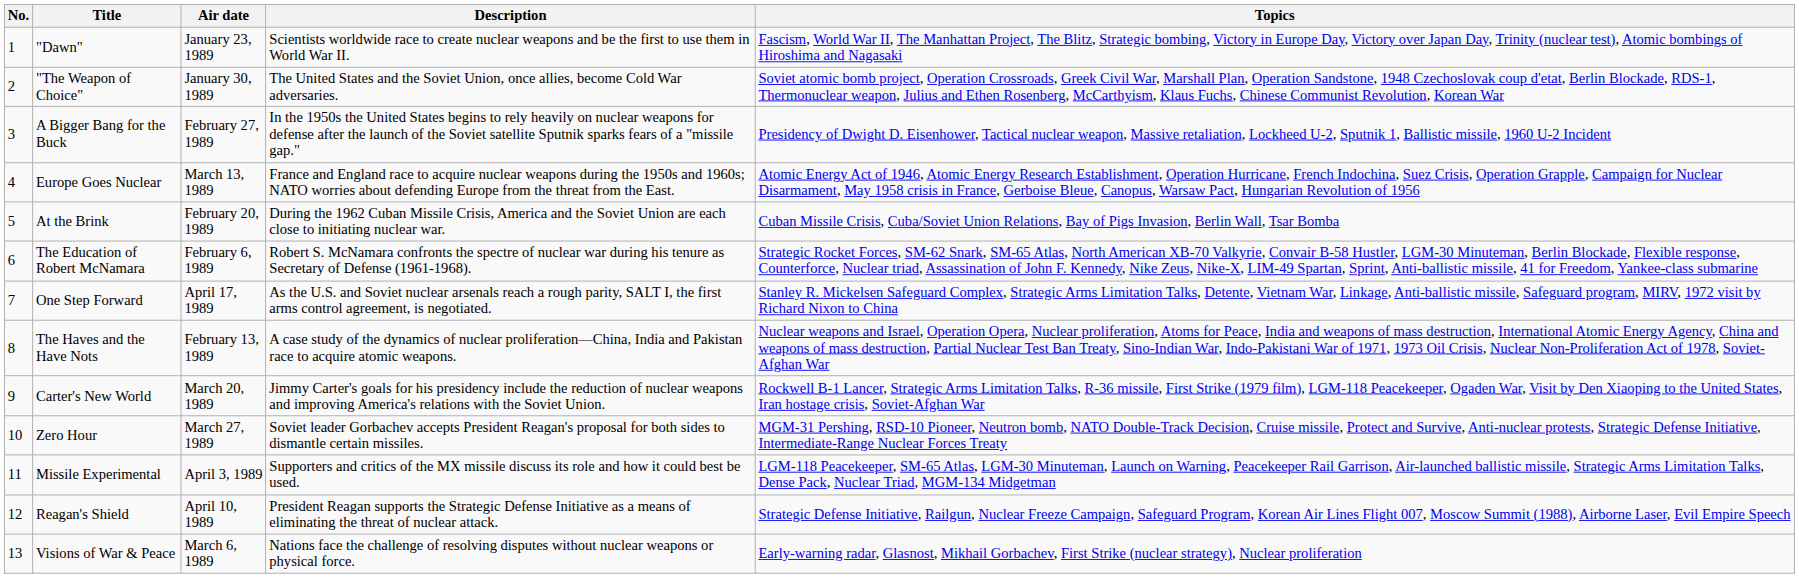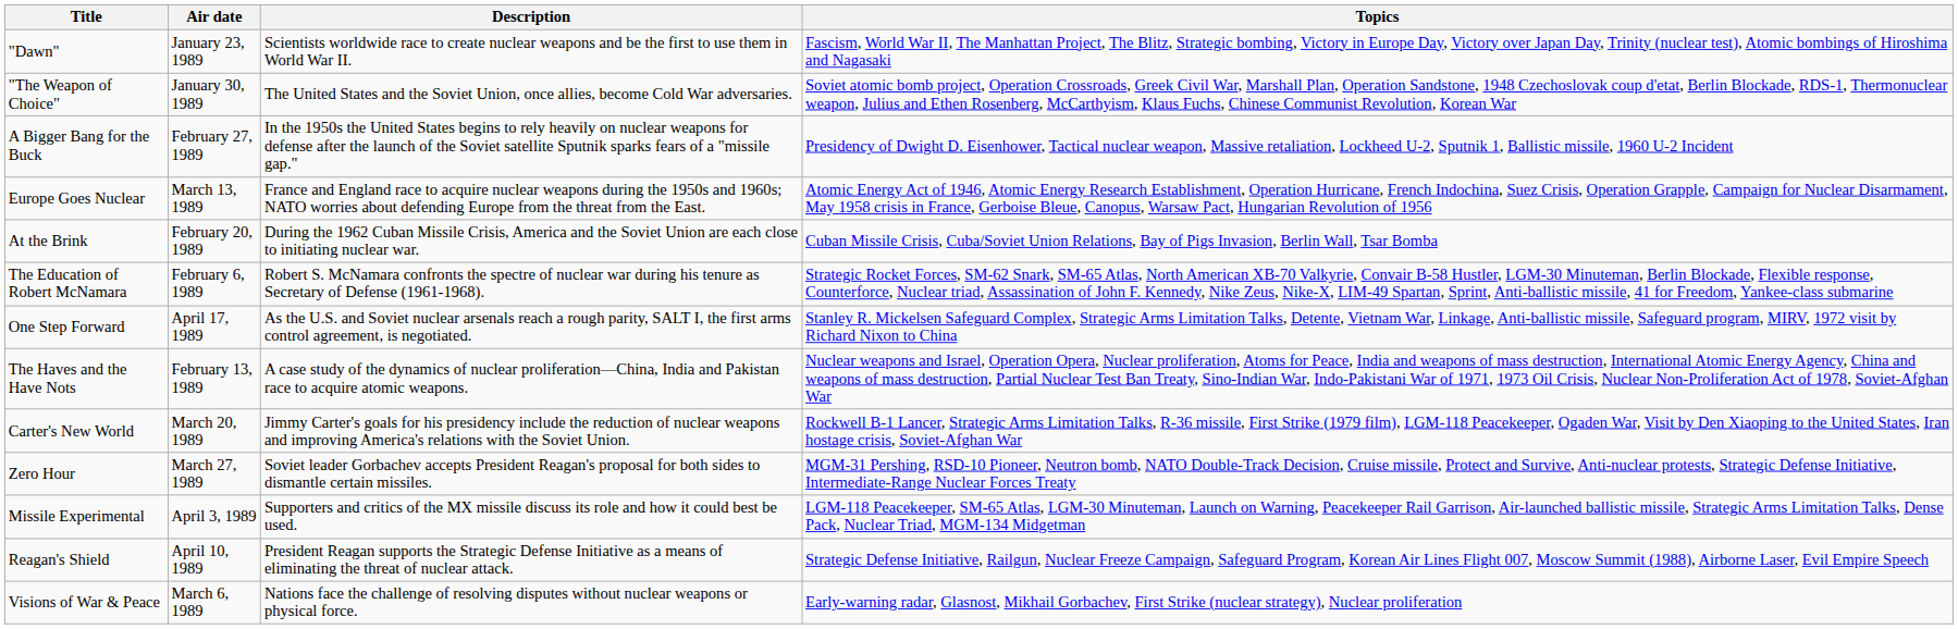- column: No. | 1 | 2 | 3 | 4 | 5 | 6 | 7 | 8 | 9 | 10 | 11 | 12 | 13
